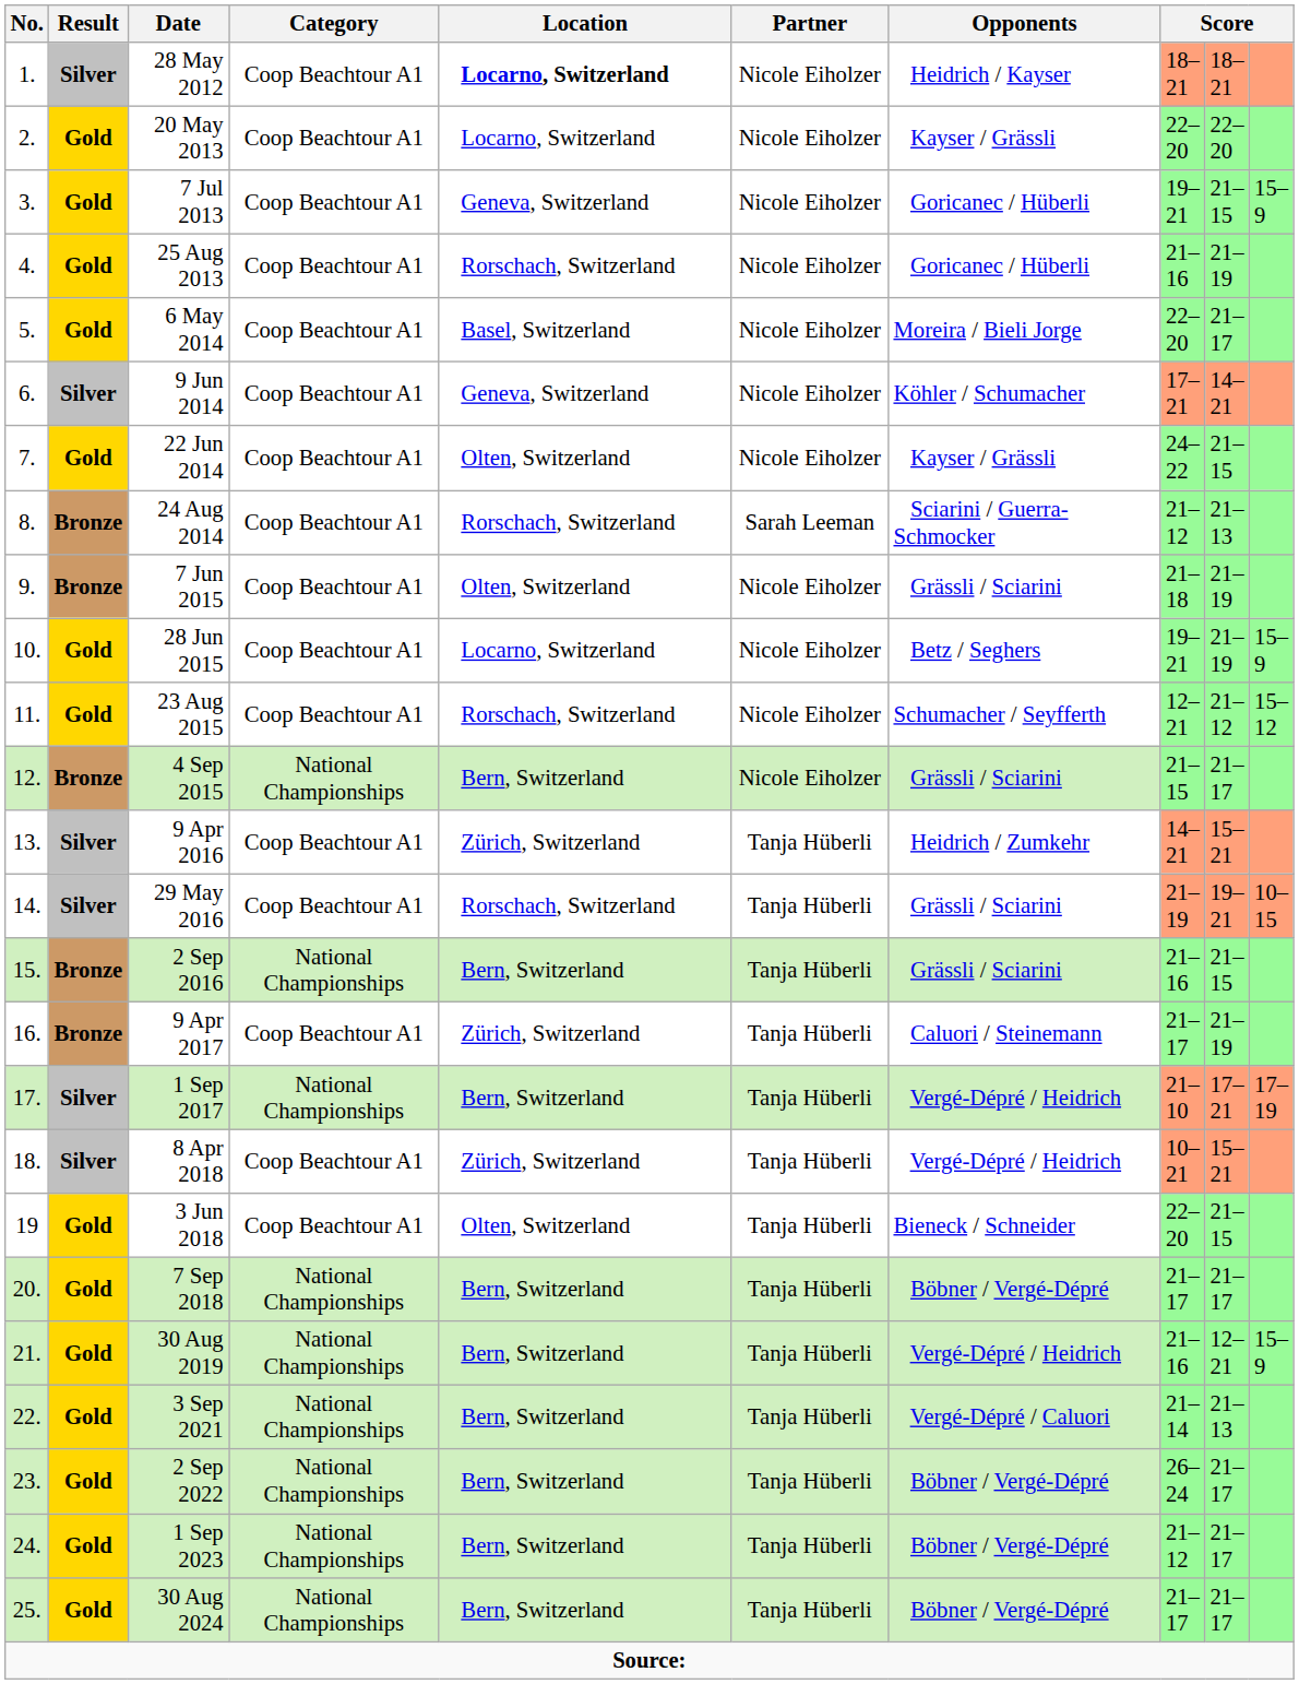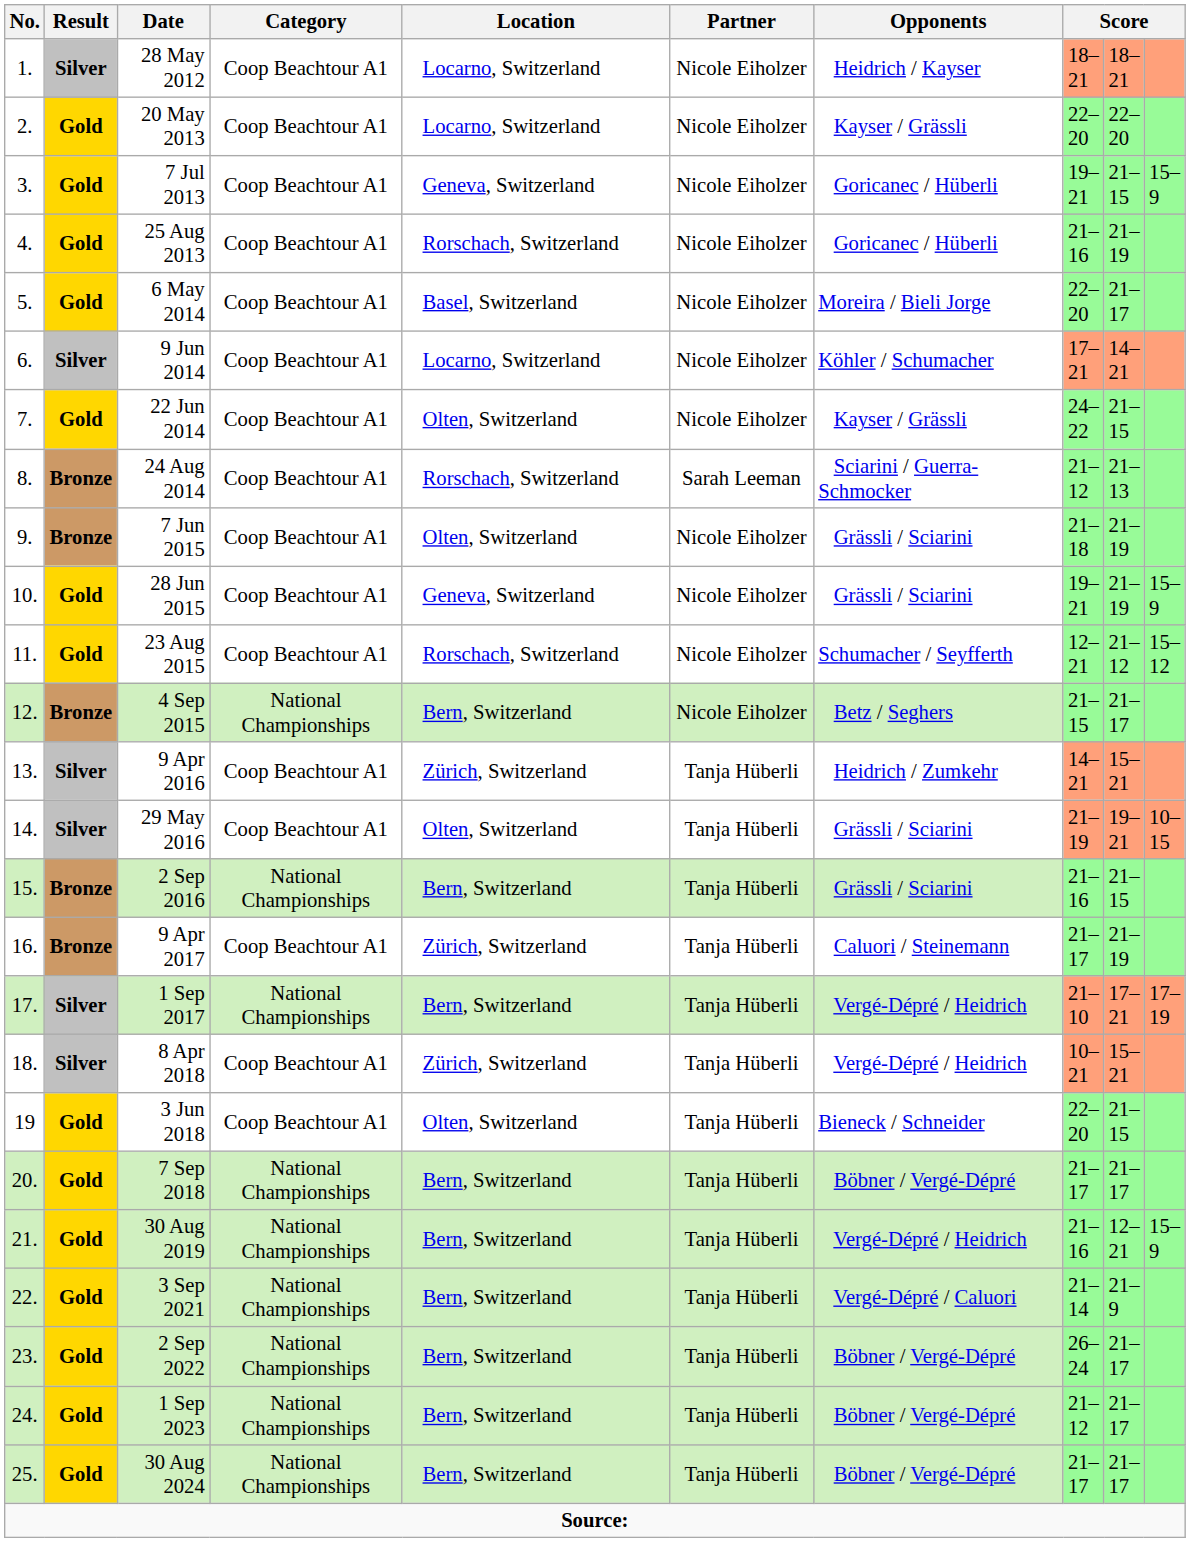28 May 2012 | Location: bold -> normal
9 Jun 2014 | Location: Geneva, Switzerland -> Locarno, Switzerland
28 Jun 2015 | Location: Locarno, Switzerland -> Geneva, Switzerland
28 Jun 2015 | Opponents: Betz / Seghers -> Grässli / Sciarini
4 Sep 2015 | Opponents: Grässli / Sciarini -> Betz / Seghers
29 May 2016 | Location: Rorschach, Switzerland -> Olten, Switzerland
3 Sep 2021 | column 9: 21–13 -> 21–9
